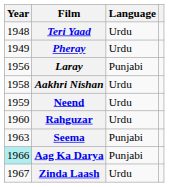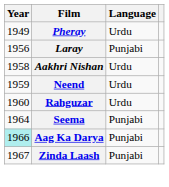- row: 1948 | Teri Yaad | Urdu
Seema | Year: 1963 -> 1964
Zinda Laash | Language: Urdu -> Punjabi
